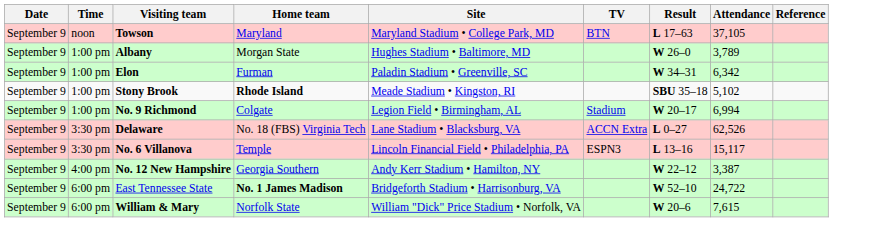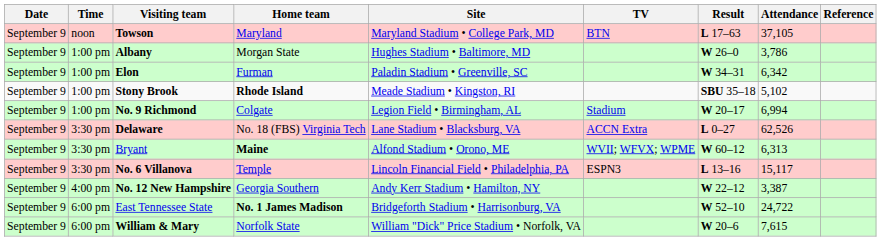Albany | Attendance: 3,789 -> 3,786
+ row: September 9 | 3:30 pm | Bryant | Maine | Alfond Stadium • Orono, ME | WVII; WFVX; WPME | W 60–12 | 6,313
